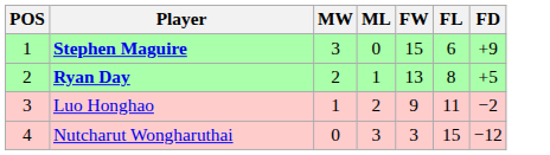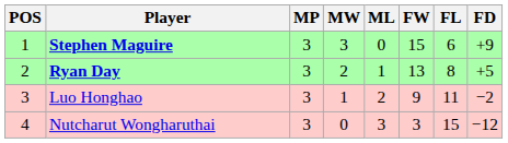+ column: MP | 3 | 3 | 3 | 3
